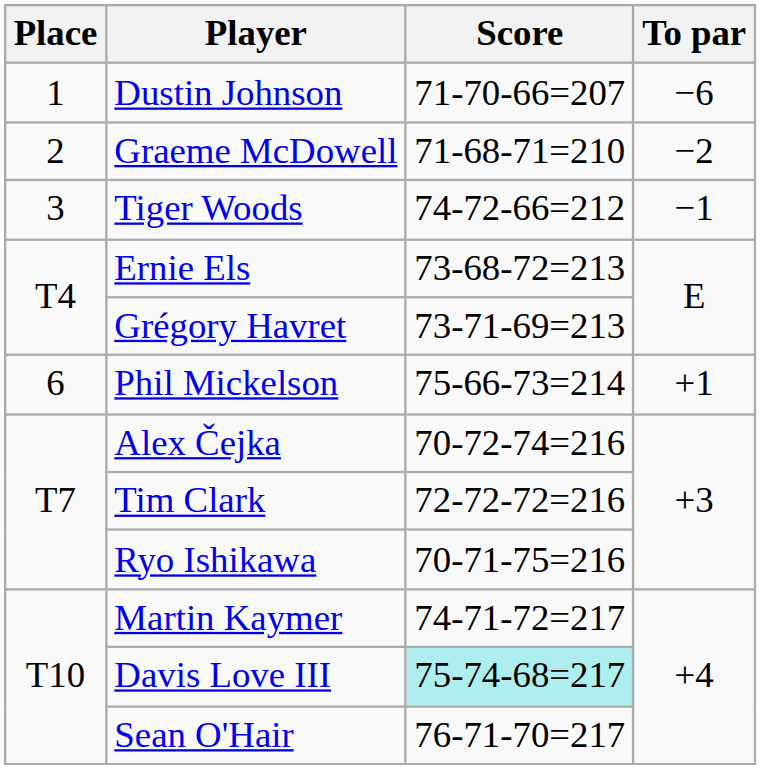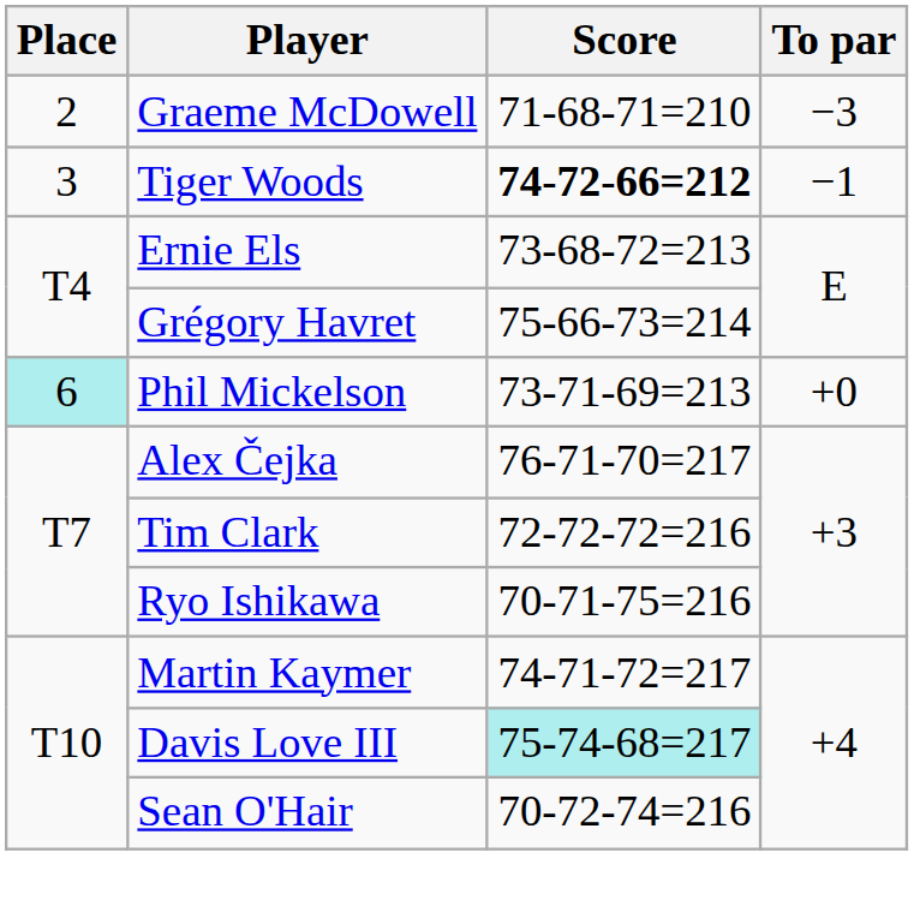- row: 1 | Dustin Johnson | 71-70-66=207 | −6
Graeme McDowell | To par: −2 -> −3
Tiger Woods | Score: normal -> bold
Grégory Havret | Score: 73-71-69=213 -> 75-66-73=214
Phil Mickelson | Place: no background -> paleturquoise background
Phil Mickelson | Score: 75-66-73=214 -> 73-71-69=213
Phil Mickelson | To par: +1 -> +0
Alex Čejka | Score: 70-72-74=216 -> 76-71-70=217
Sean O'Hair | Score: 76-71-70=217 -> 70-72-74=216
